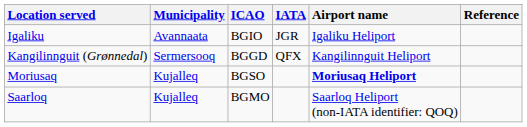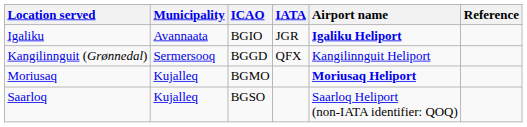Igaliku | Airport name: normal -> bold
Moriusaq | ICAO: BGSO -> BGMO
Saarloq | ICAO: BGMO -> BGSO
